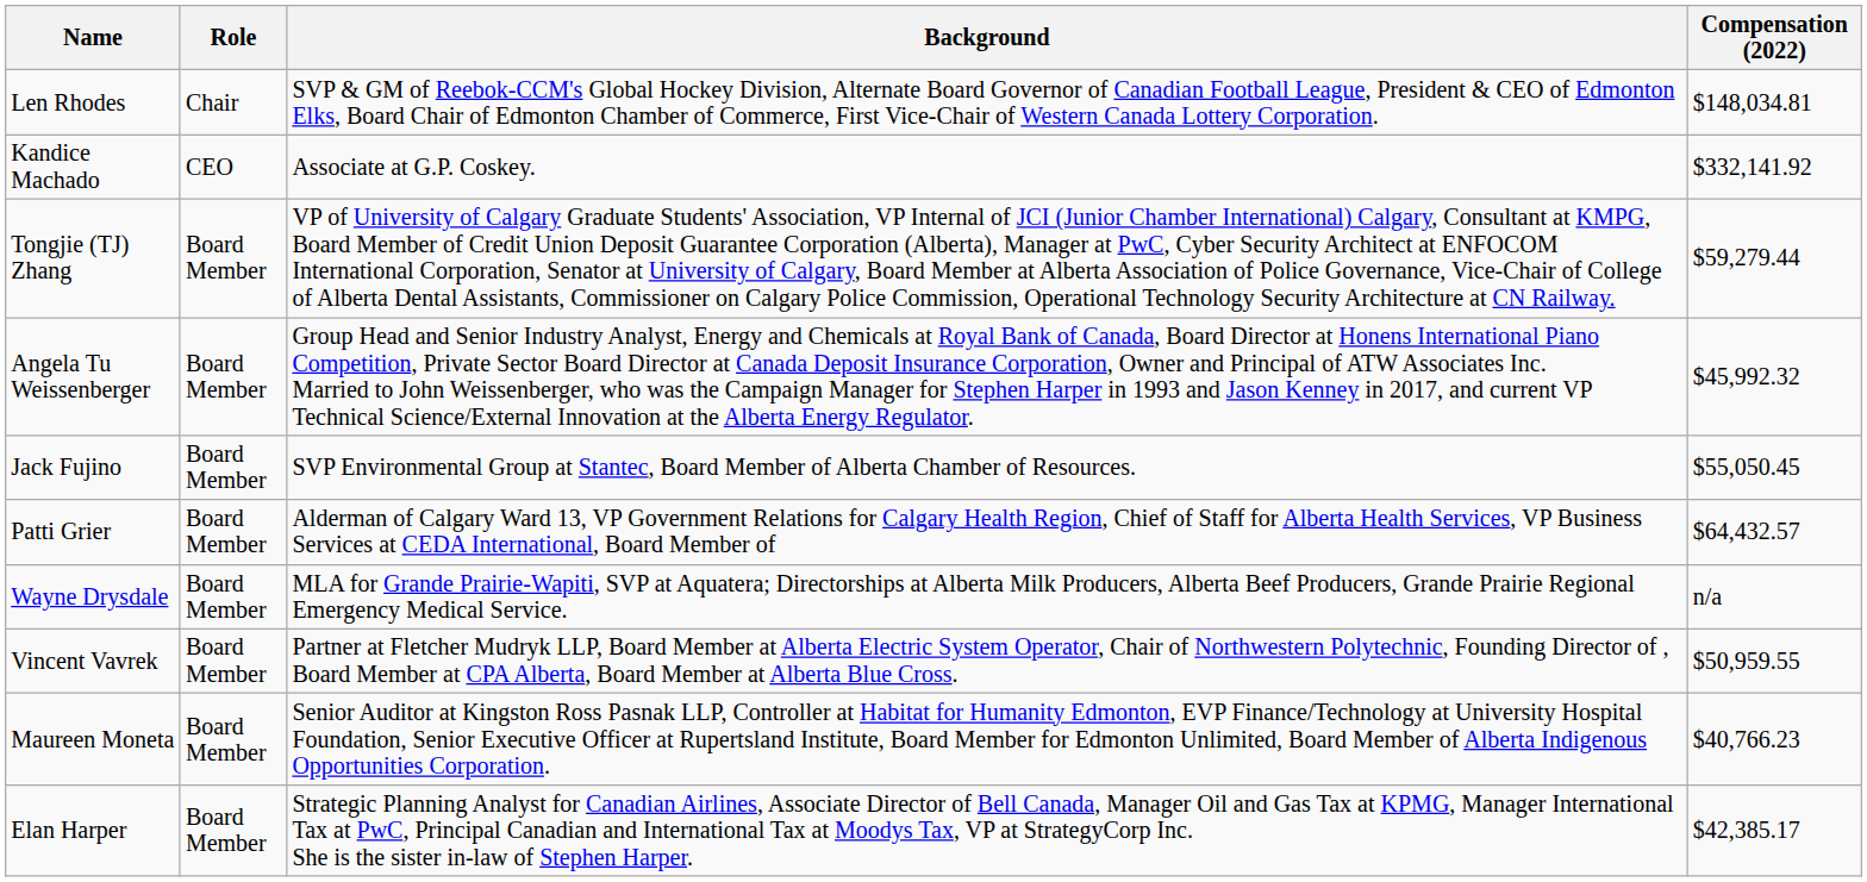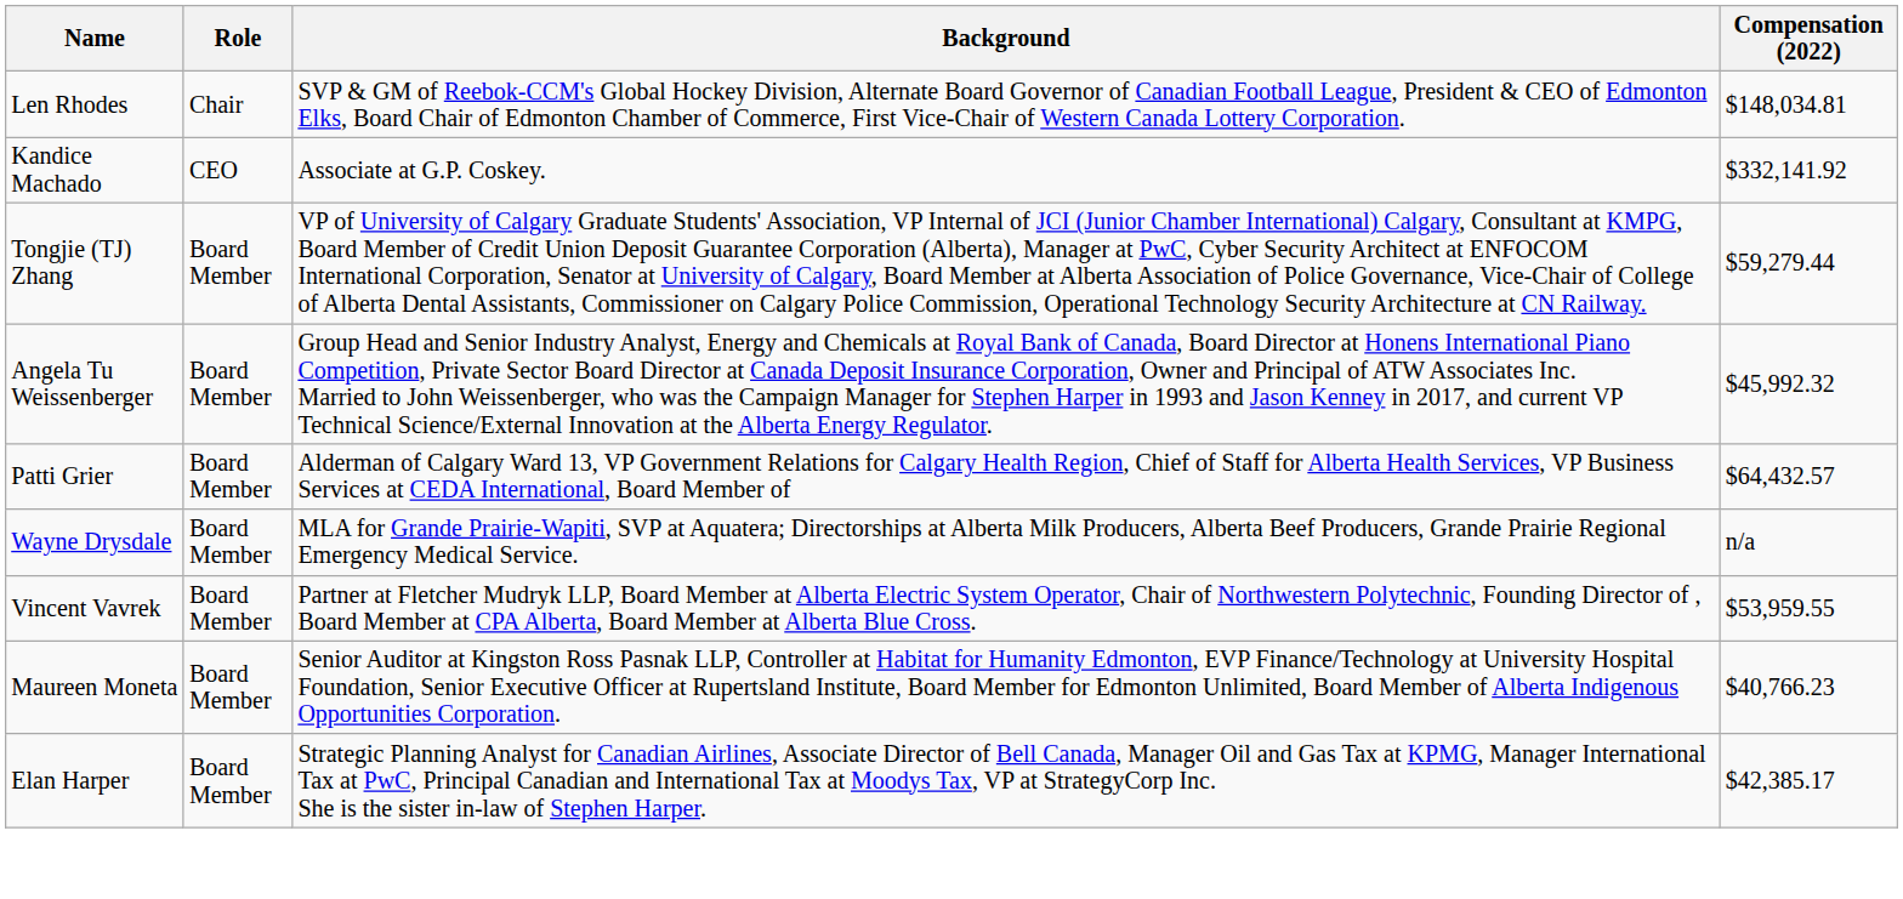- row: Jack Fujino | Board Member | SVP Environmental Group at Stantec, Board Member of Alberta Chamber of Resources. | $55,050.45
Vincent Vavrek | Compensation (2022): $50,959.55 -> $53,959.55
